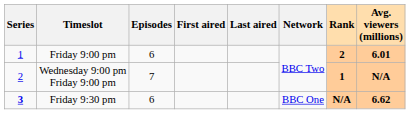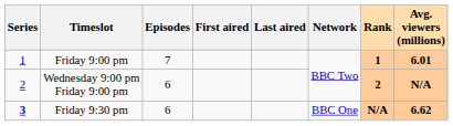Friday 9:00 pm | Episodes: 6 -> 7
Friday 9:00 pm | Rank: 2 -> 1
Wednesday 9:00 pm Friday 9:00 pm | Episodes: 7 -> 6
Wednesday 9:00 pm Friday 9:00 pm | Rank: 1 -> 2
